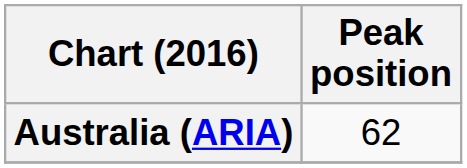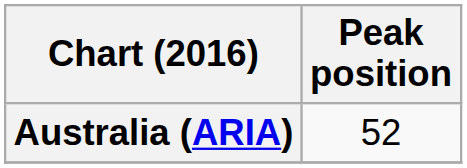Australia (ARIA) | Peak position: 62 -> 52
